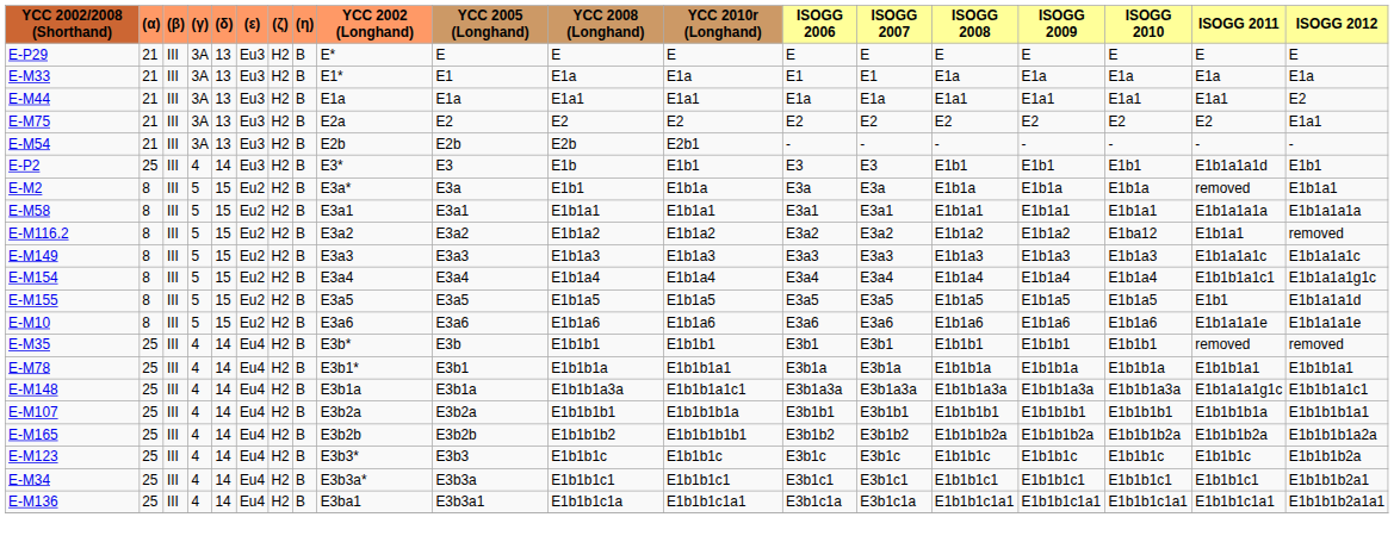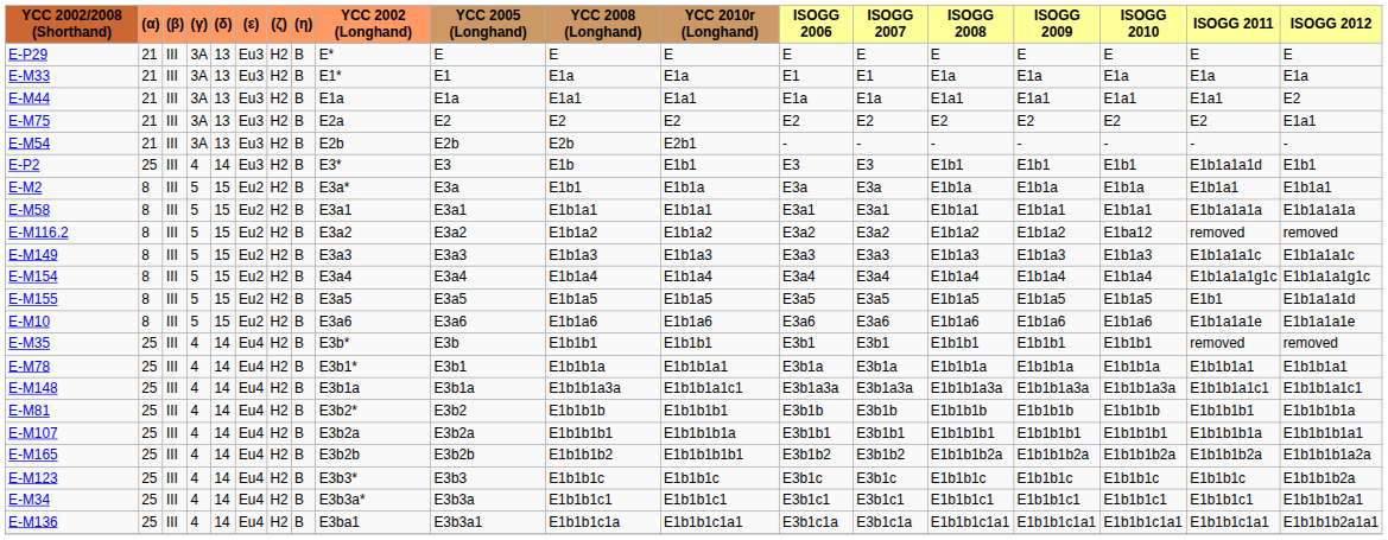E-M2 | ISOGG 2011: removed -> E1b1a1
E-M116.2 | ISOGG 2011: E1b1a1 -> removed
E-M154 | ISOGG 2011: E1b1b1a1c1 -> E1b1a1a1g1c
E-M148 | ISOGG 2011: E1b1a1a1g1c -> E1b1b1a1c1
+ row: E-M81 | 25 | III | 4 | 14 | Eu4 | H2 | B | E3b2* | E3b2 | E1b1b1b | E1b1b1b1 | E3b1b | E3b1b | E1b1b1b | E1b1b1b | E1b1b1b | E1b1b1b1 | E1b1b1b1a
